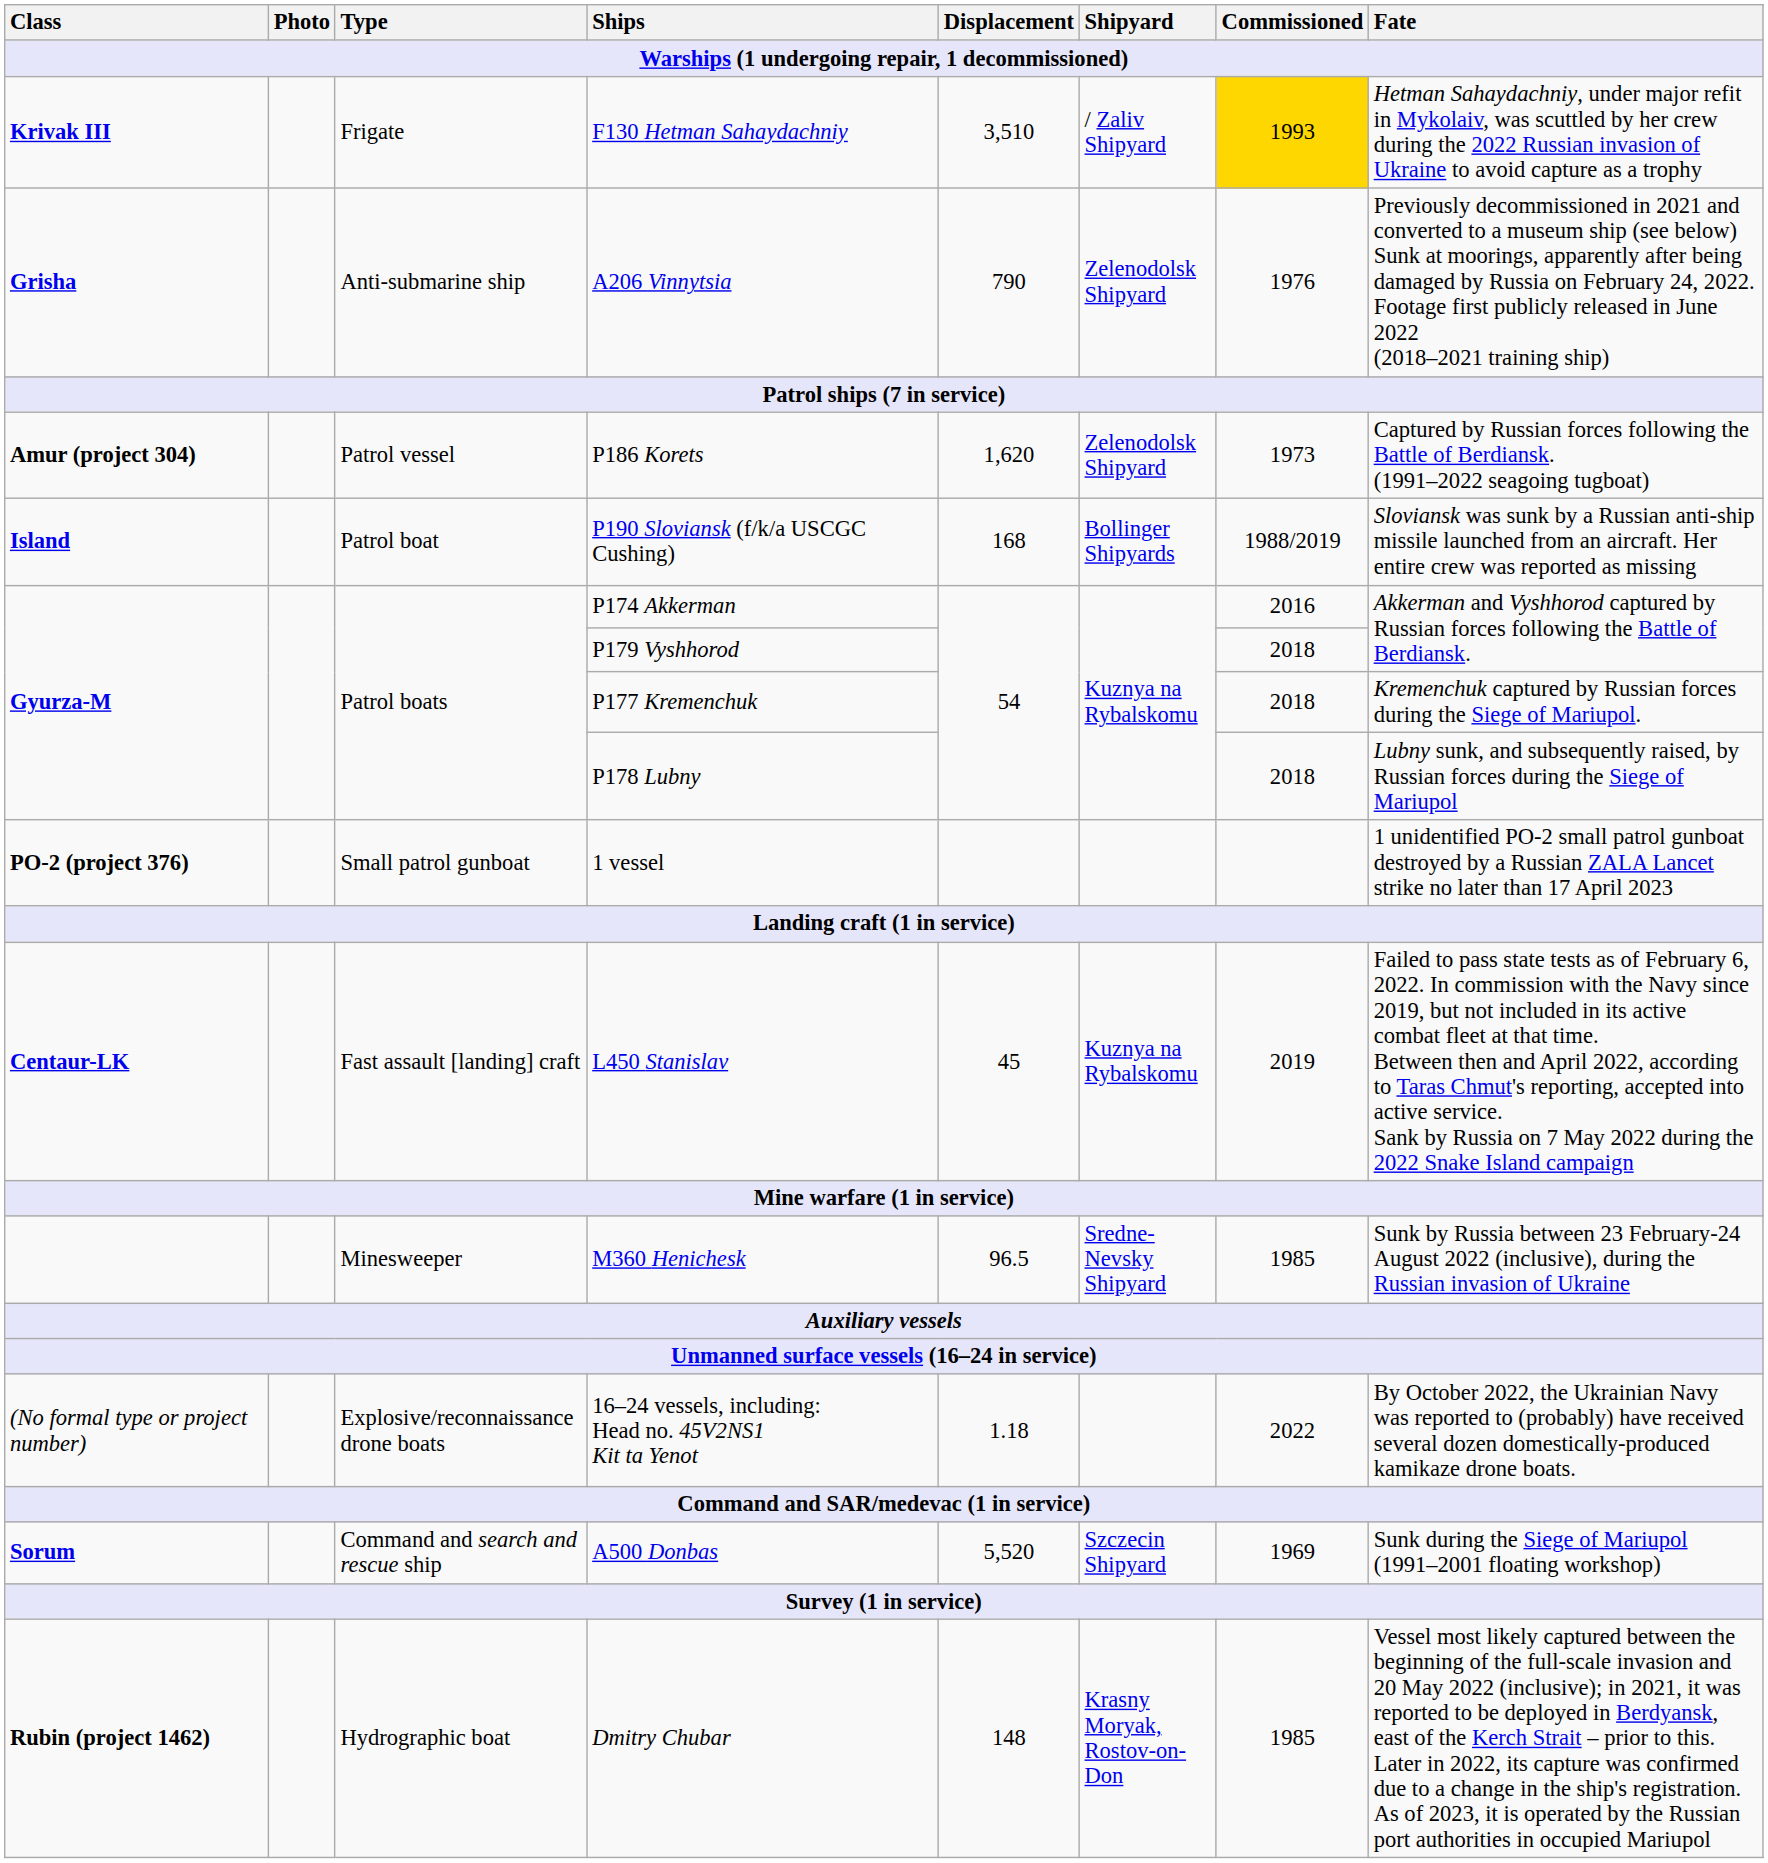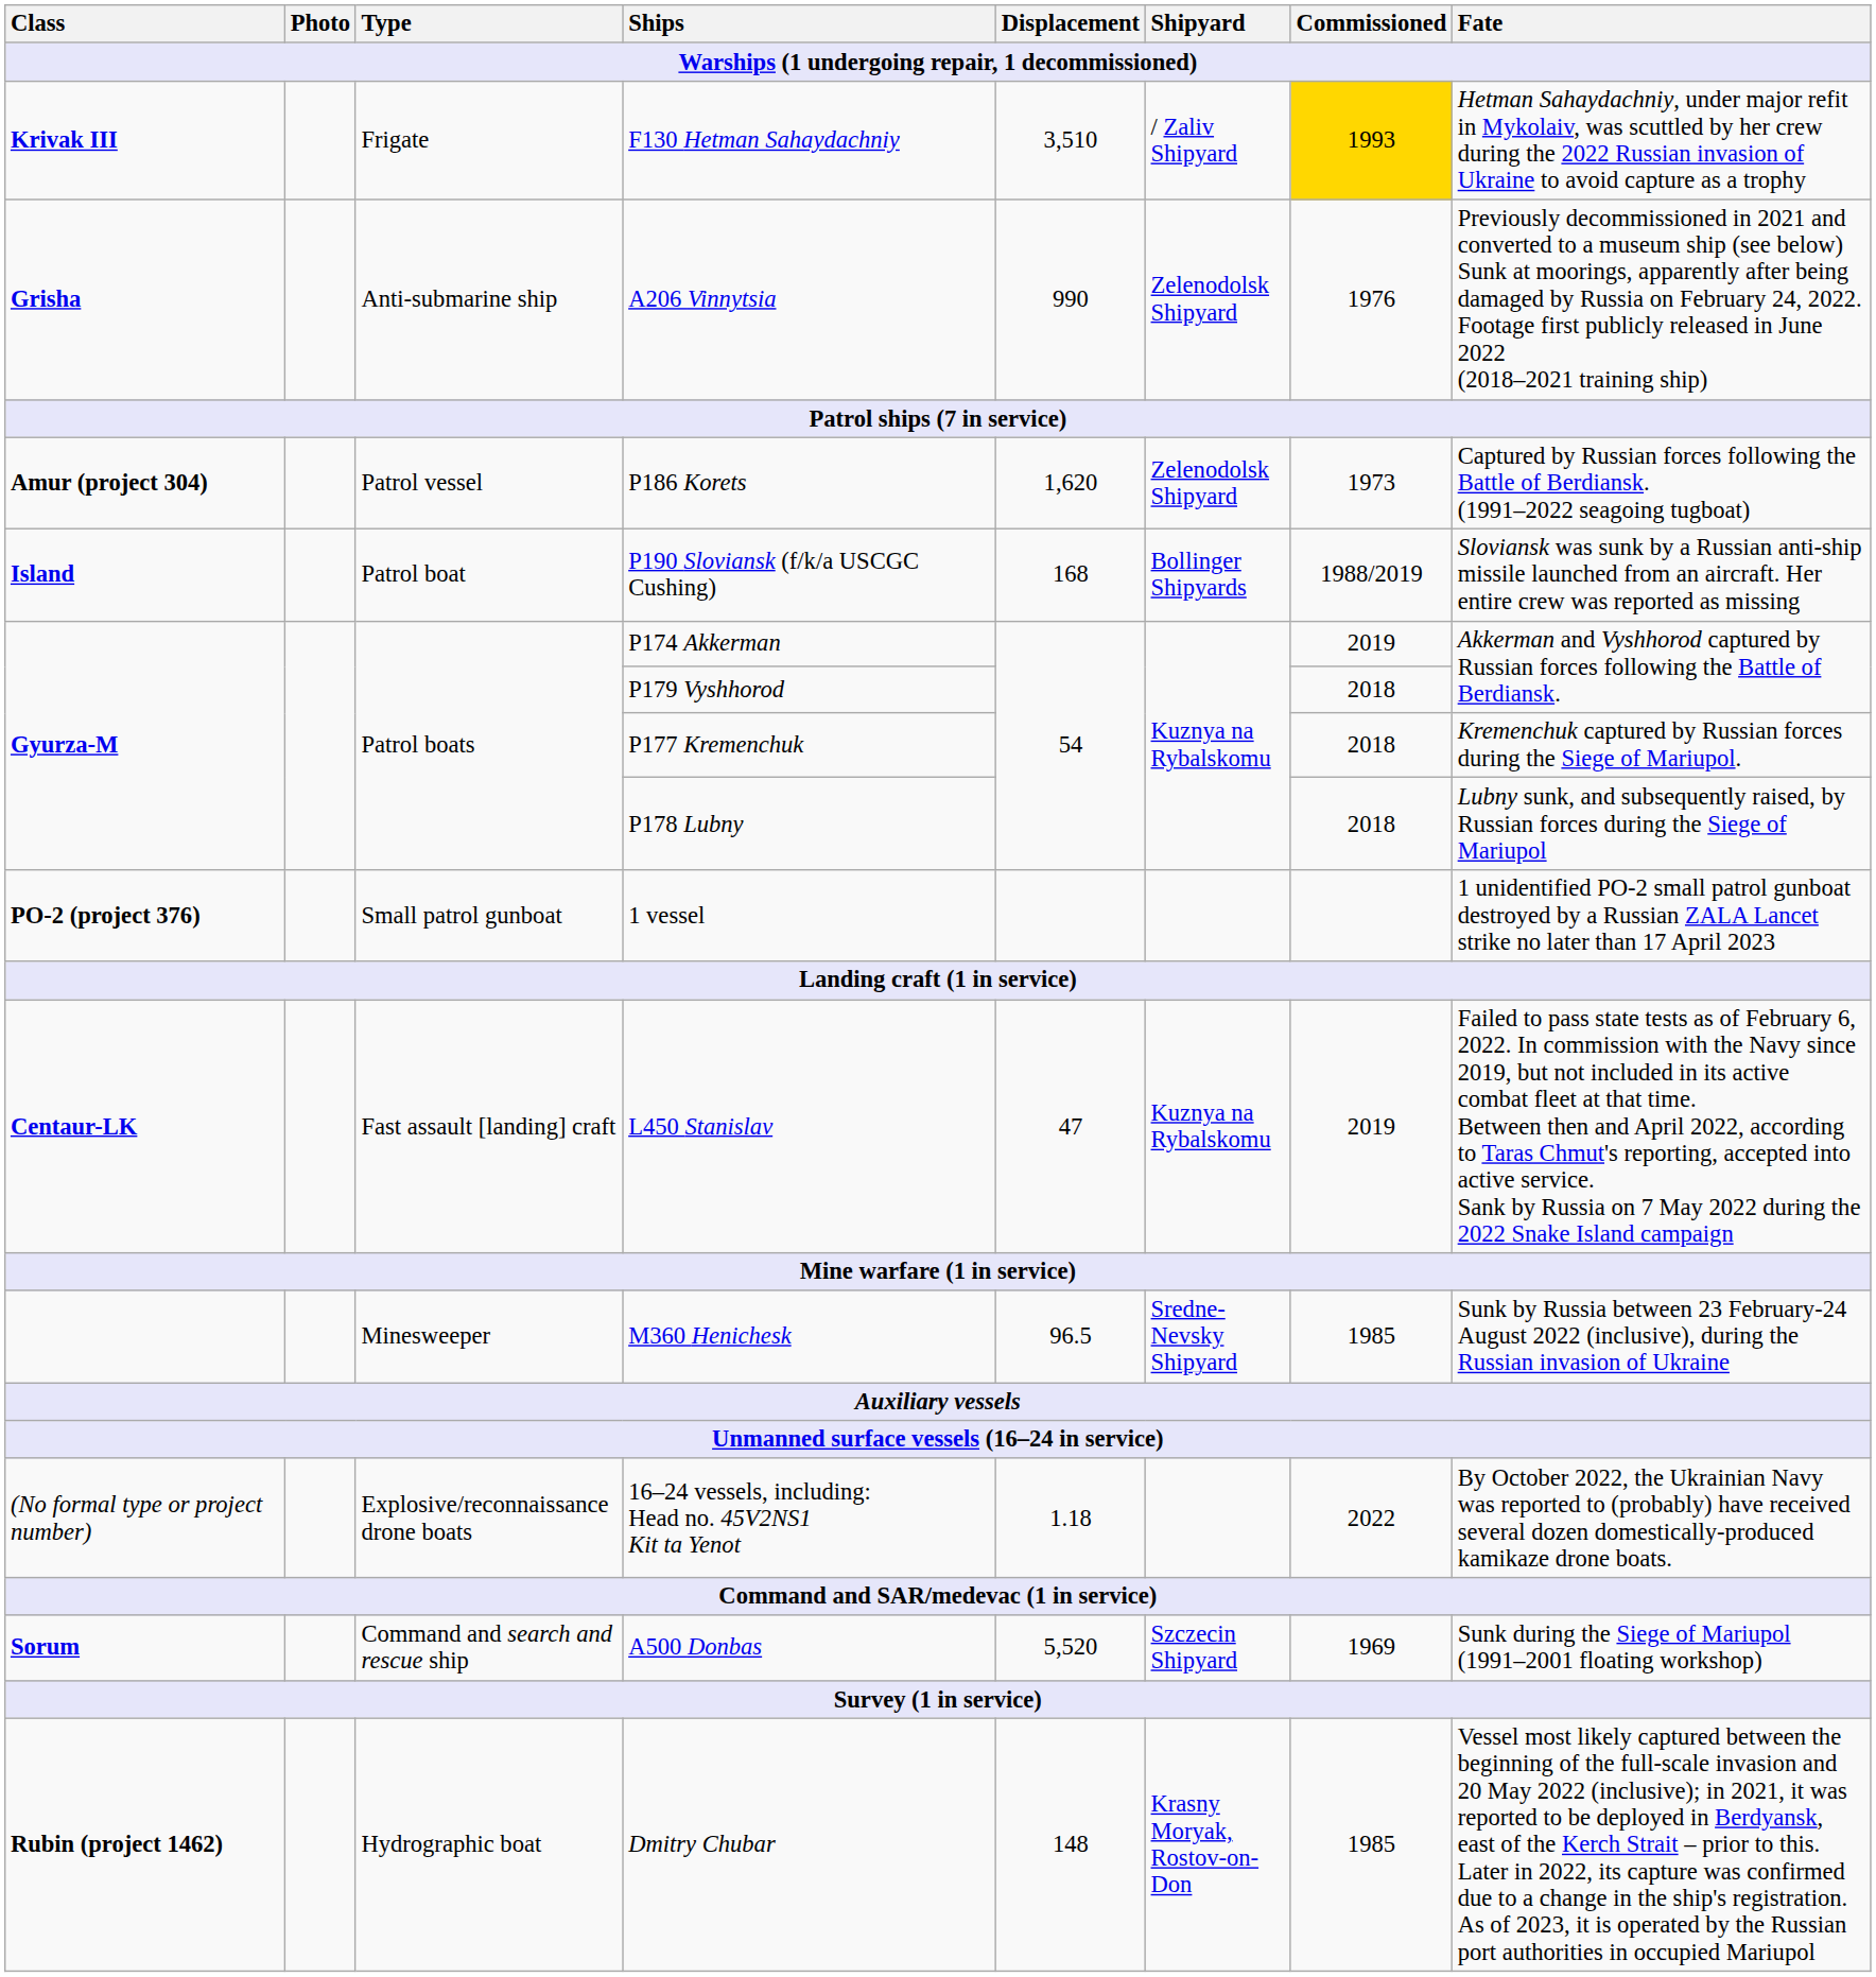A206 Vinnytsia | Displacement: 790 -> 990
P174 Akkerman | Commissioned: 2016 -> 2019
L450 Stanislav | Displacement: 45 -> 47
